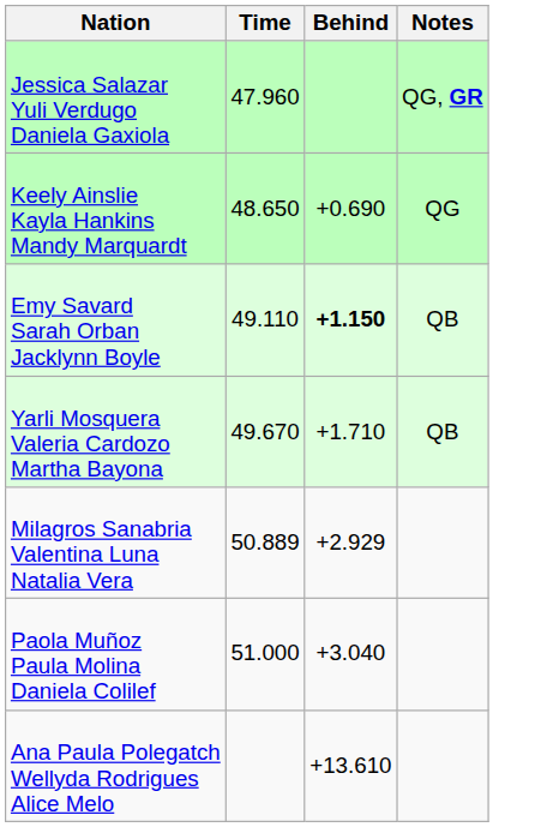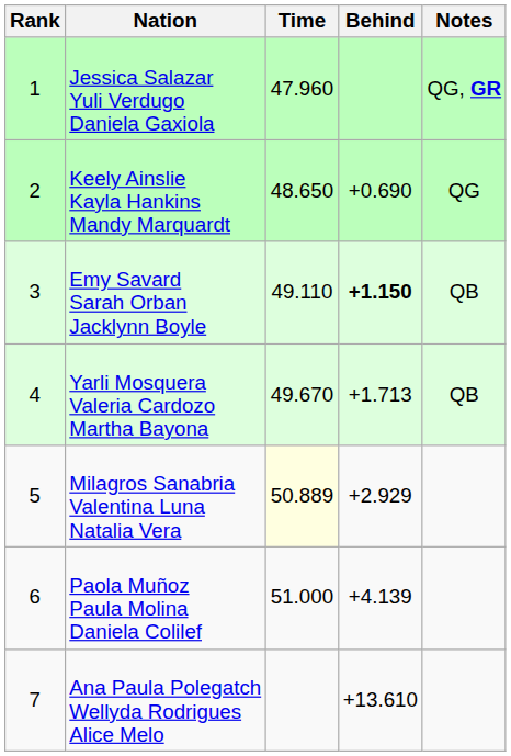+ column: Rank | 1 | 2 | 3 | 4 | 5 | 6 | 7
Yarli Mosquera Valeria Cardozo Martha Bayona | Behind: +1.710 -> +1.713
Milagros Sanabria Valentina Luna Natalia Vera | Time: no background -> lightyellow background
Paola Muñoz Paula Molina Daniela Colilef | Behind: +3.040 -> +4.139
